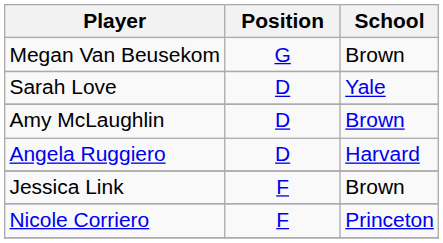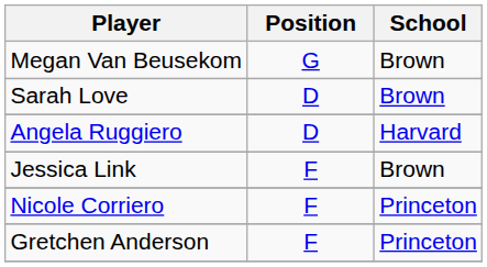Sarah Love | School: Yale -> Brown
- row: Amy McLaughlin | D | Brown
+ row: Gretchen Anderson | F | Princeton
